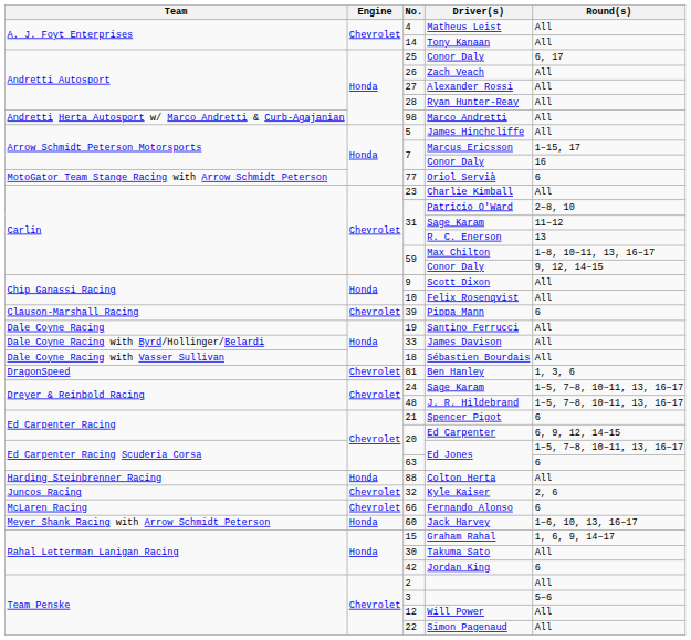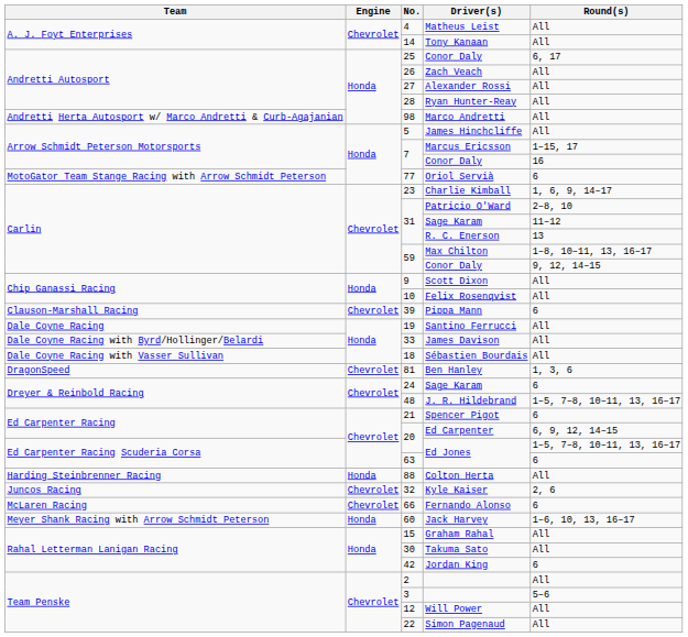23 | Round(s): All -> 1, 6, 9, 14–17
24 | Round(s): 1–5, 7–8, 10–11, 13, 16–17 -> 6
15 | Round(s): 1, 6, 9, 14–17 -> All
